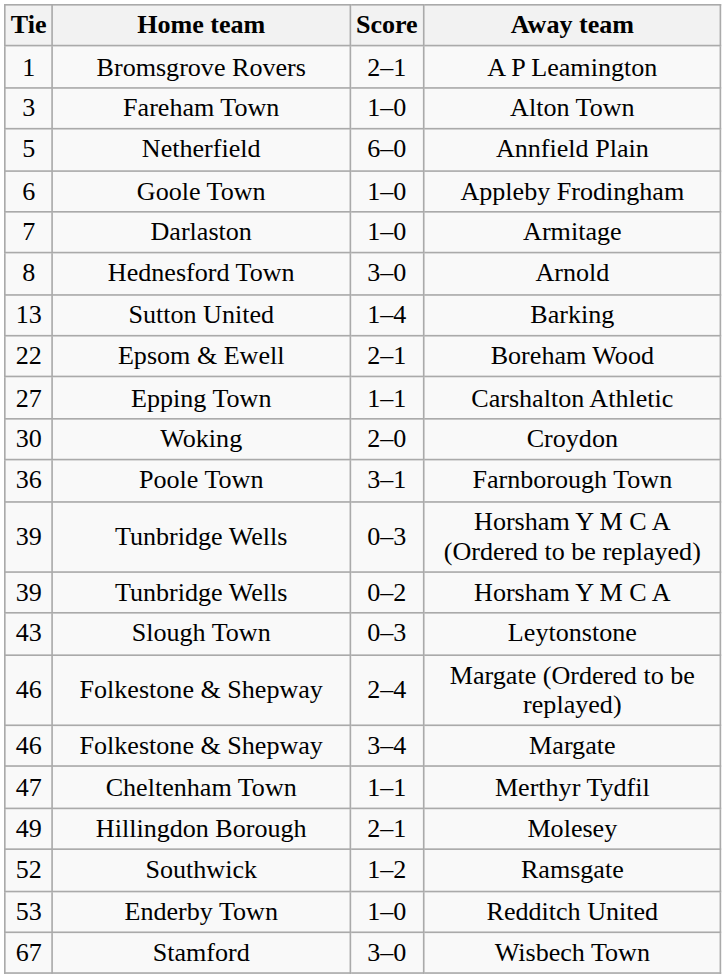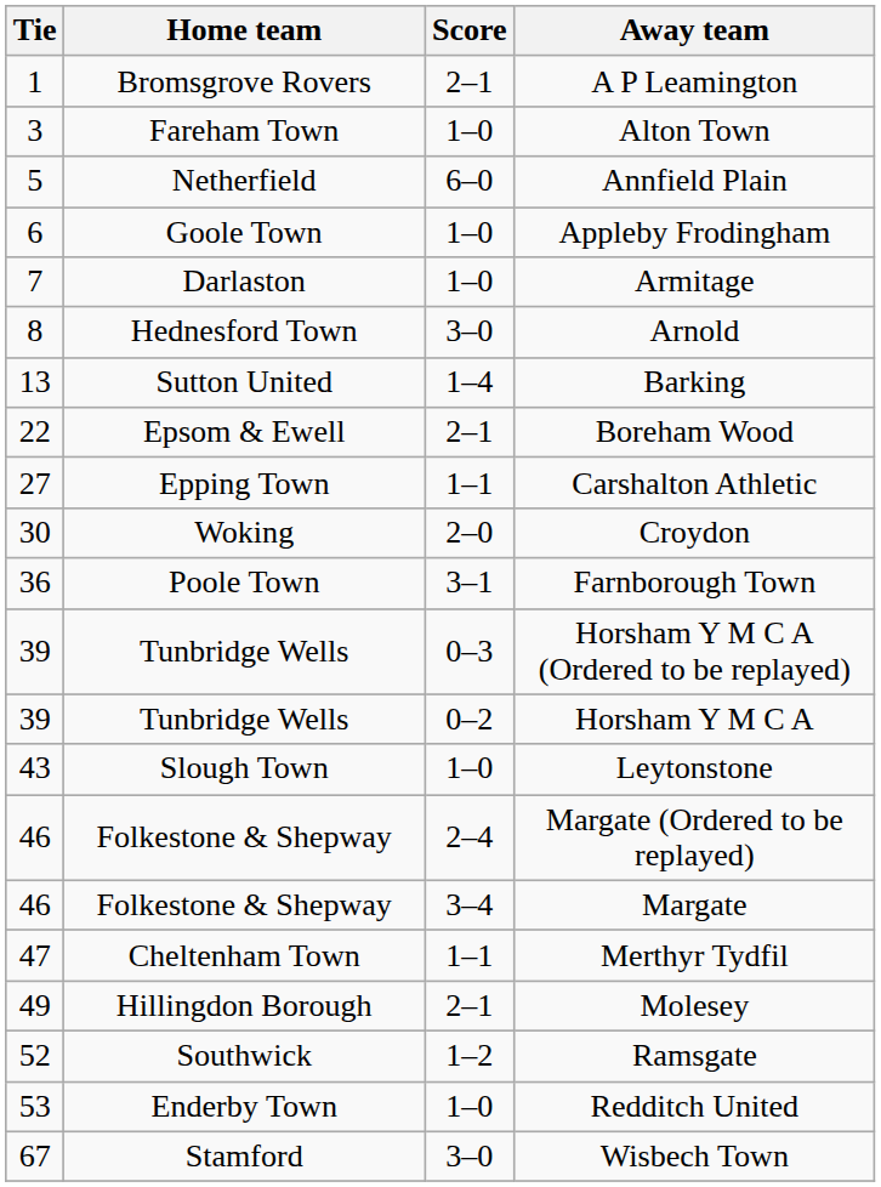Leytonstone | Score: 0–3 -> 1–0
